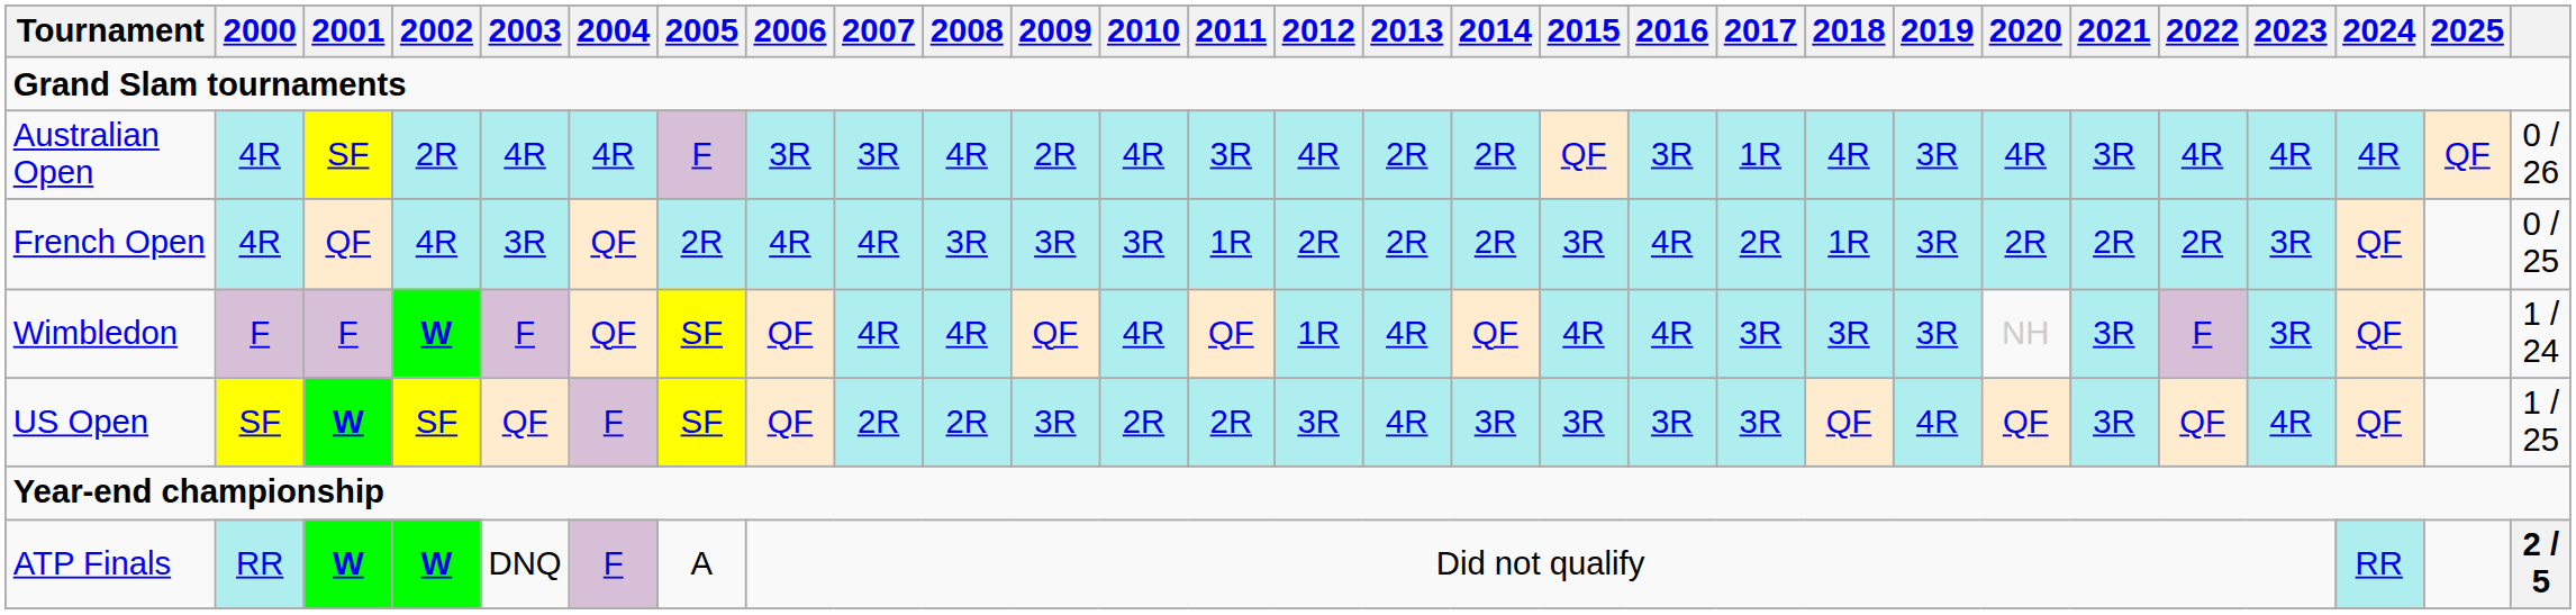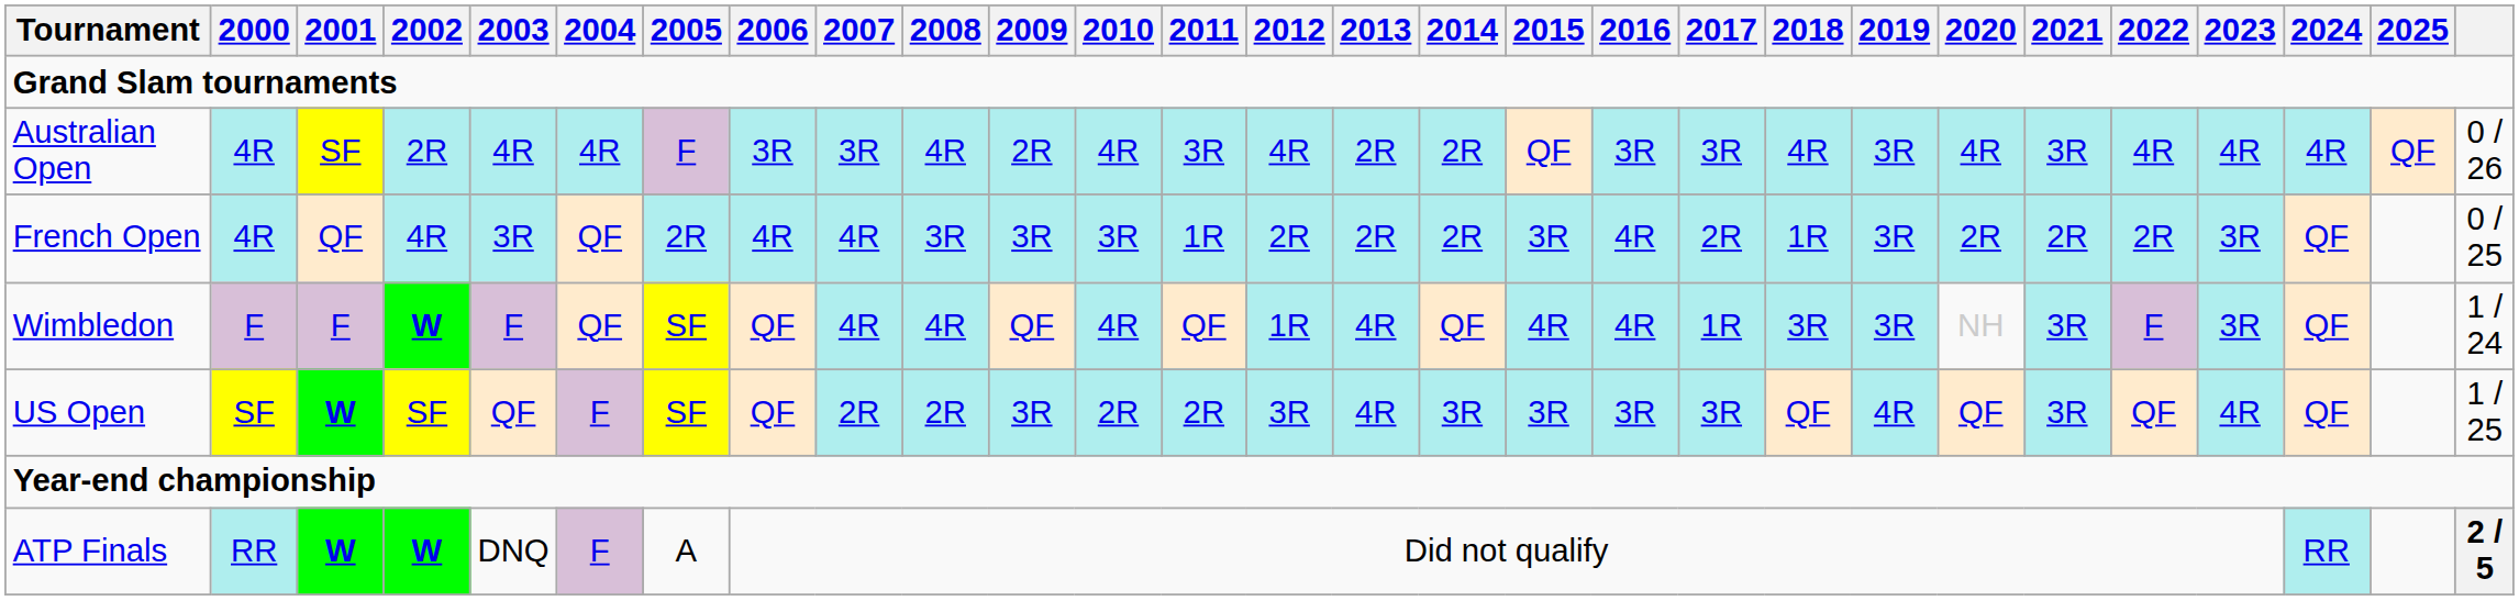Australian Open | 2017: 1R -> 3R
Wimbledon | 2017: 3R -> 1R
